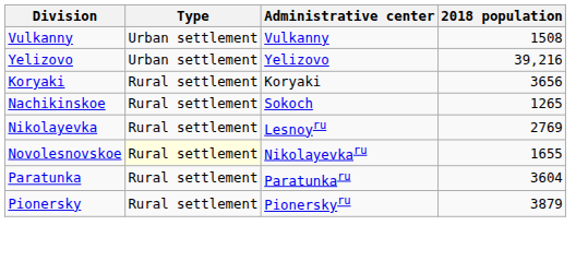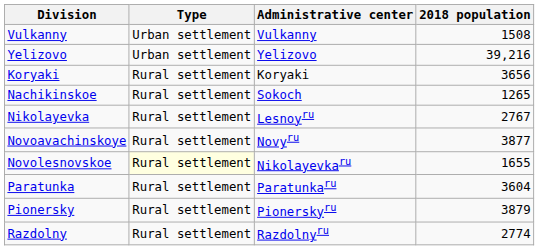Nikolayevka | 2018 population: 2769 -> 2767
+ row: Novoavachinskoye | Rural settlement | Novyru | 3877
+ row: Razdolny | Rural settlement | Razdolnyru | 2774
